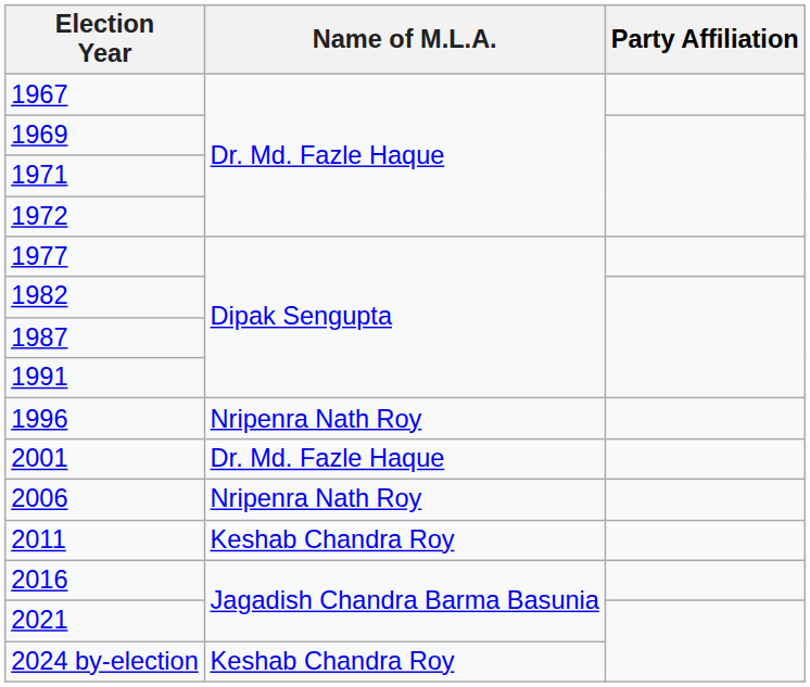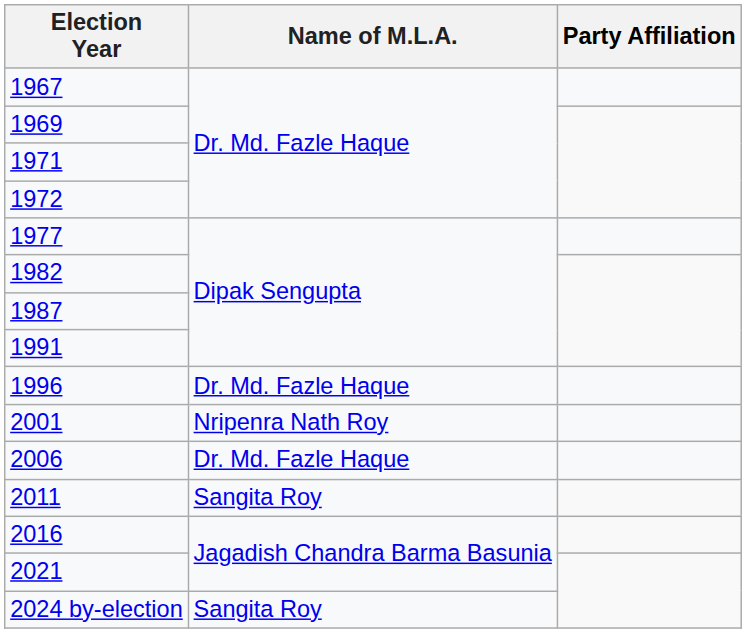1996 | Name of M.L.A.: Nripenra Nath Roy -> Dr. Md. Fazle Haque
2001 | Name of M.L.A.: Dr. Md. Fazle Haque -> Nripenra Nath Roy
2006 | Name of M.L.A.: Nripenra Nath Roy -> Dr. Md. Fazle Haque
2011 | Name of M.L.A.: Keshab Chandra Roy -> Sangita Roy
2024 by-election | Name of M.L.A.: Keshab Chandra Roy -> Sangita Roy
